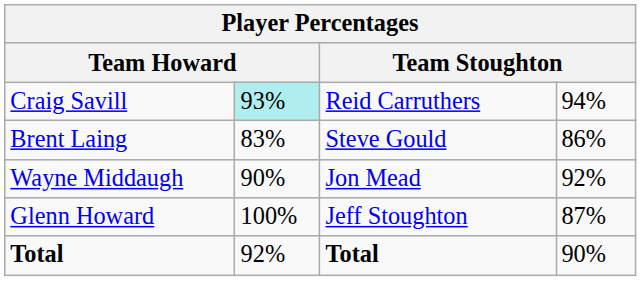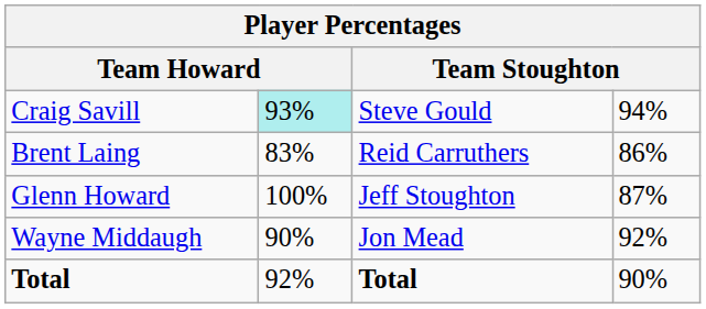Craig Savill | column 3: Reid Carruthers -> Steve Gould
Brent Laing | column 3: Steve Gould -> Reid Carruthers
rows swapped: Wayne Middaugh <-> Glenn Howard
